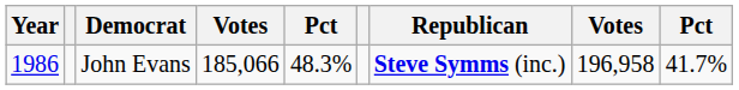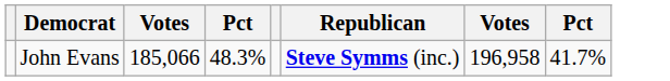- column: Year | 1986
